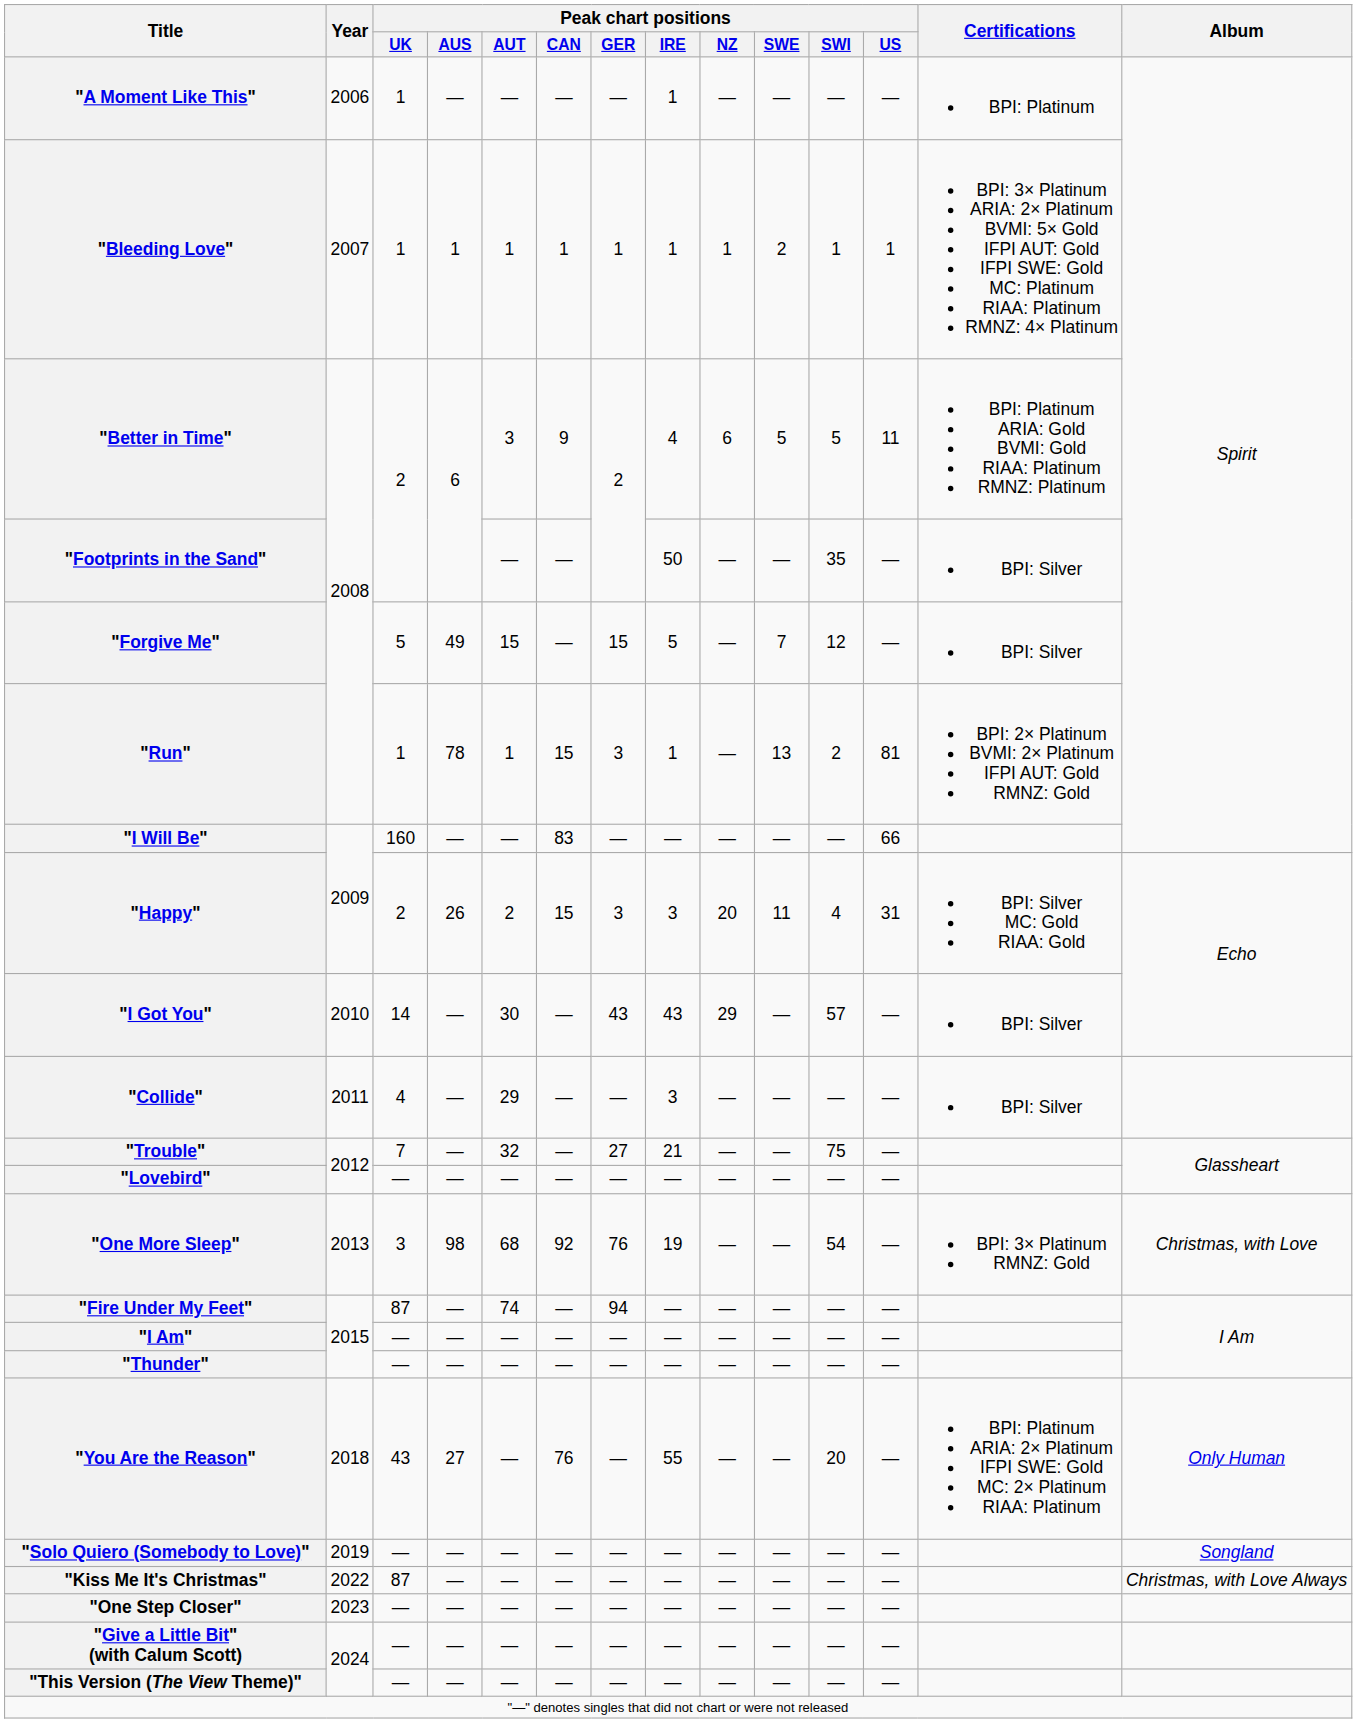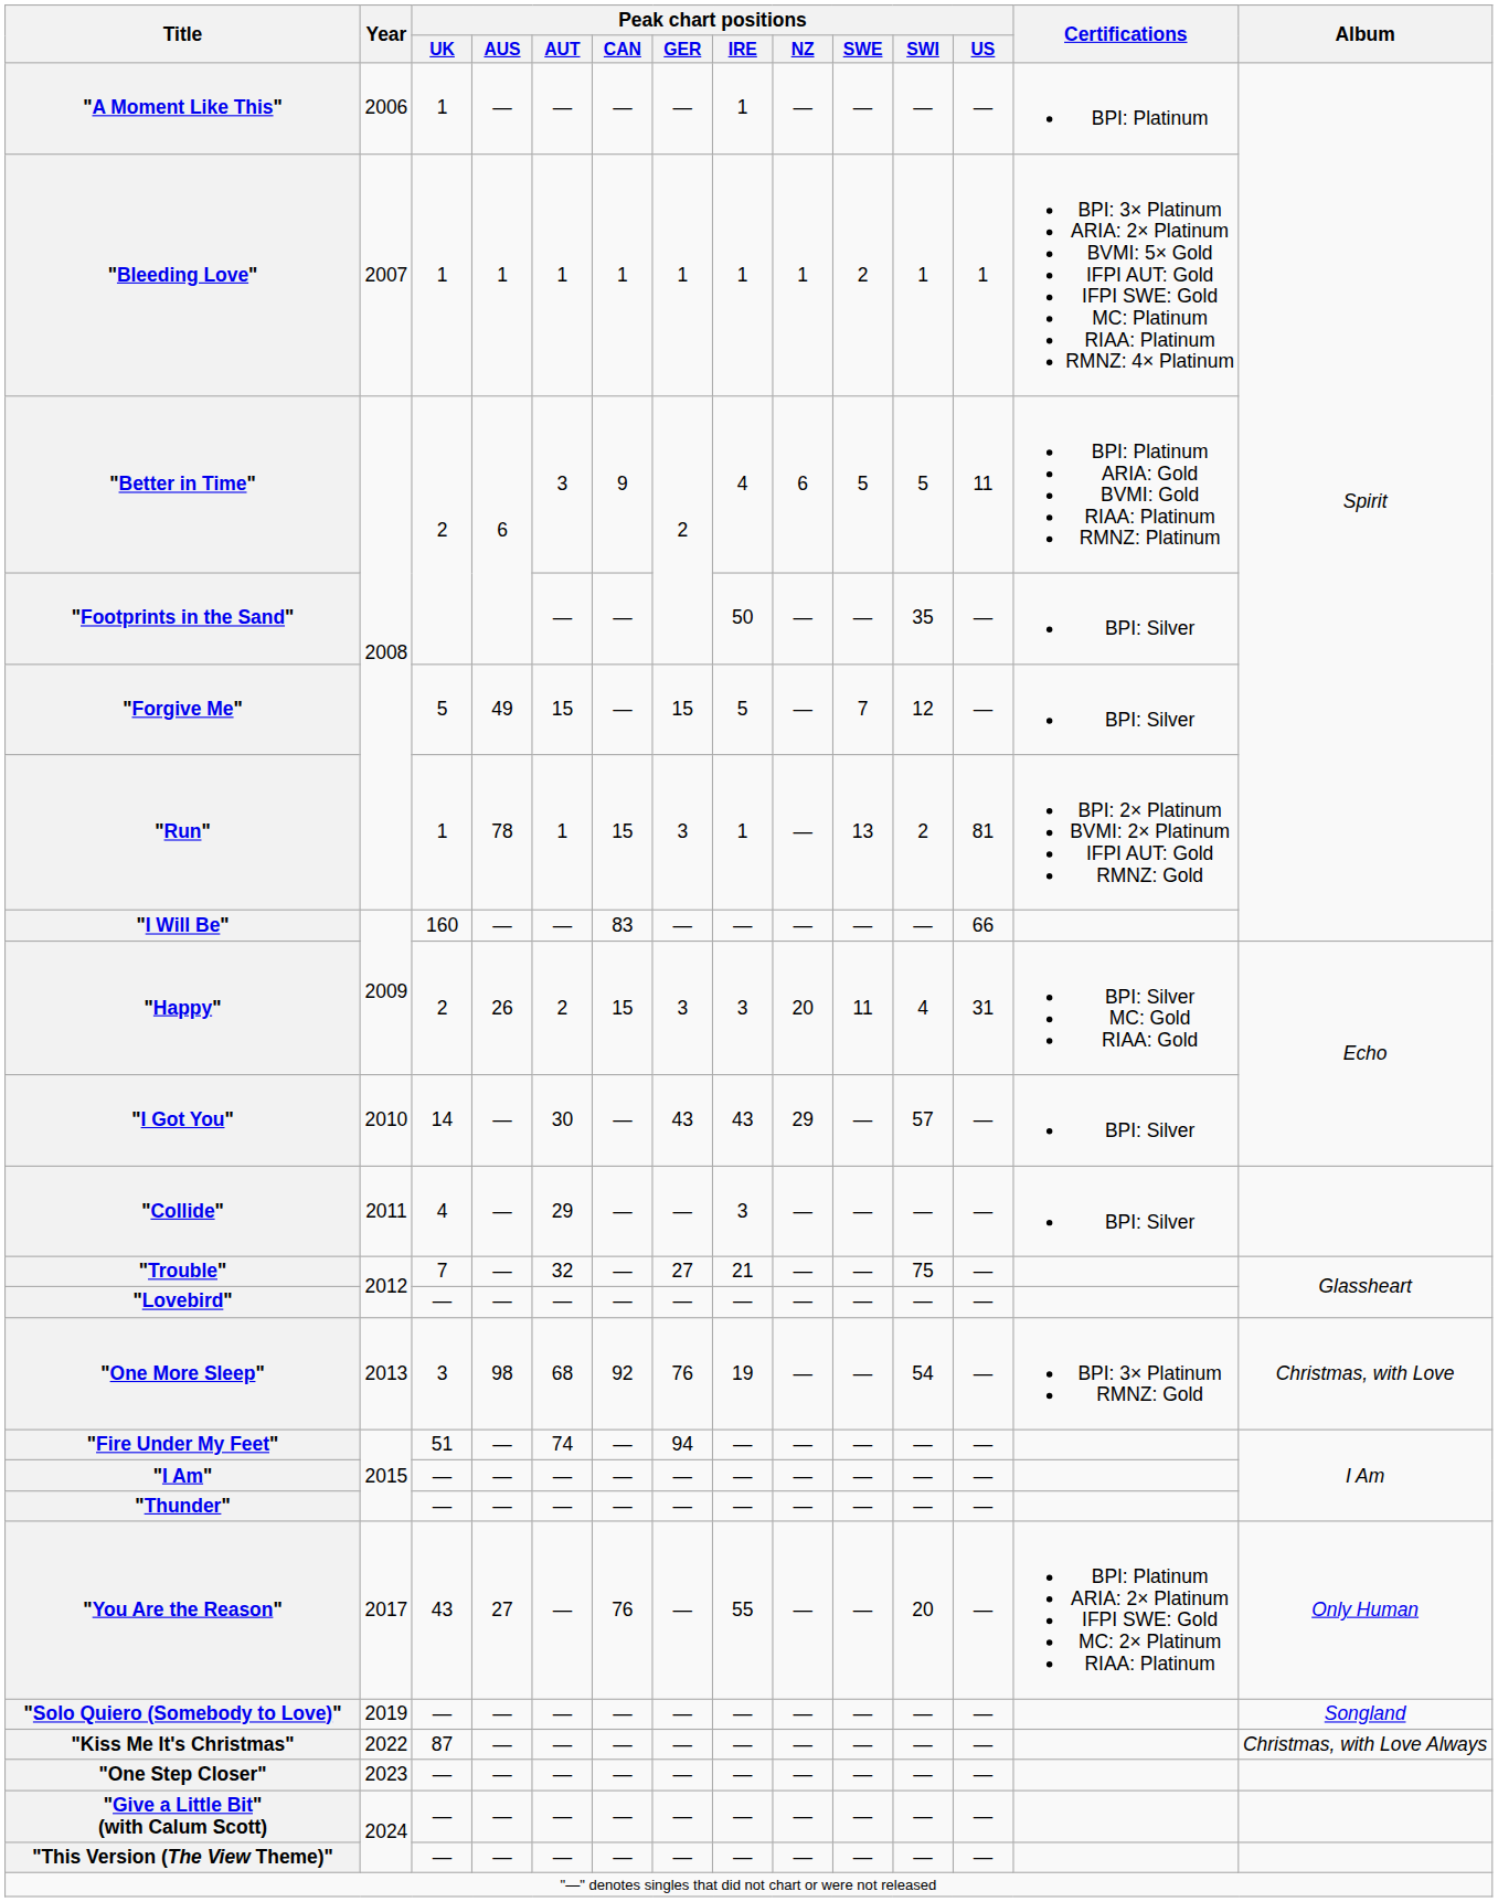"Fire Under My Feet" | Peak chart positions / UK: 87 -> 51
"You Are the Reason" | Year: 2018 -> 2017
